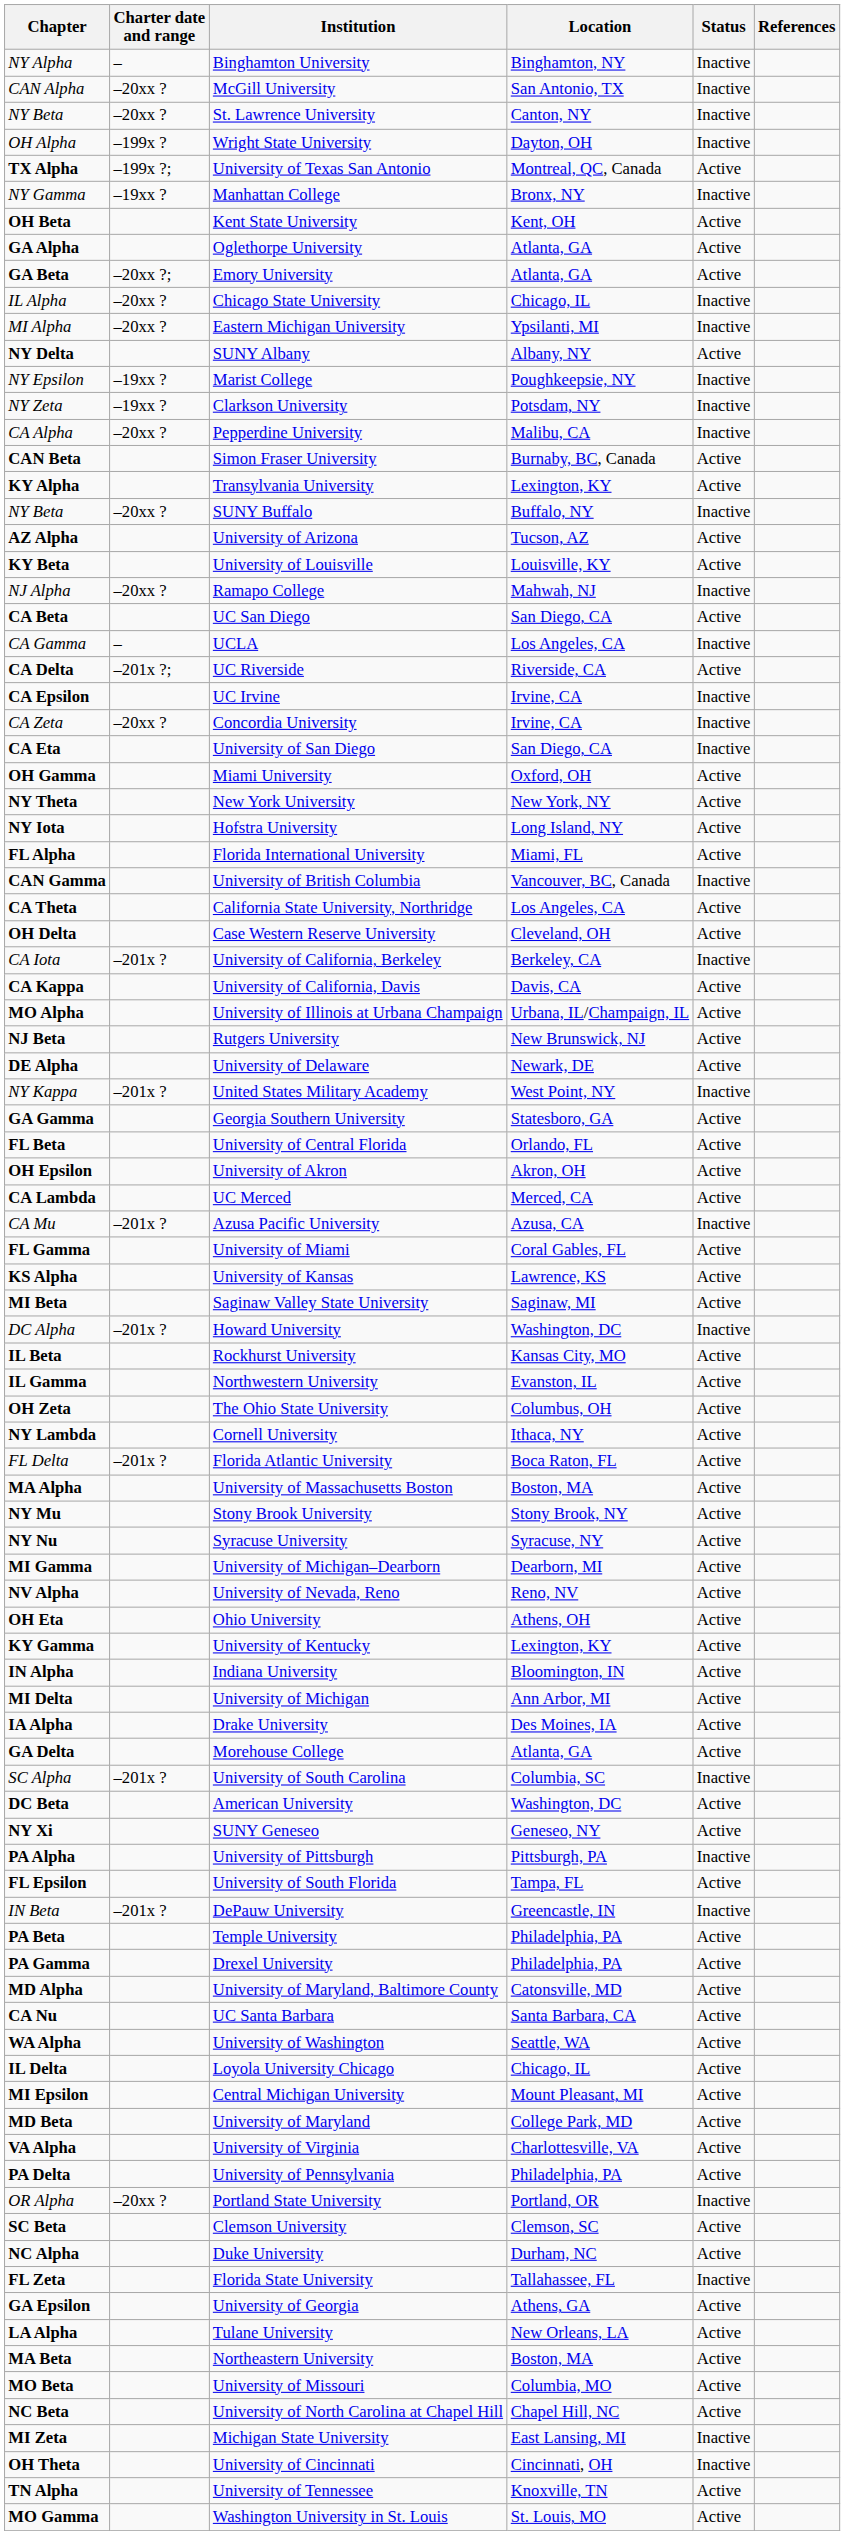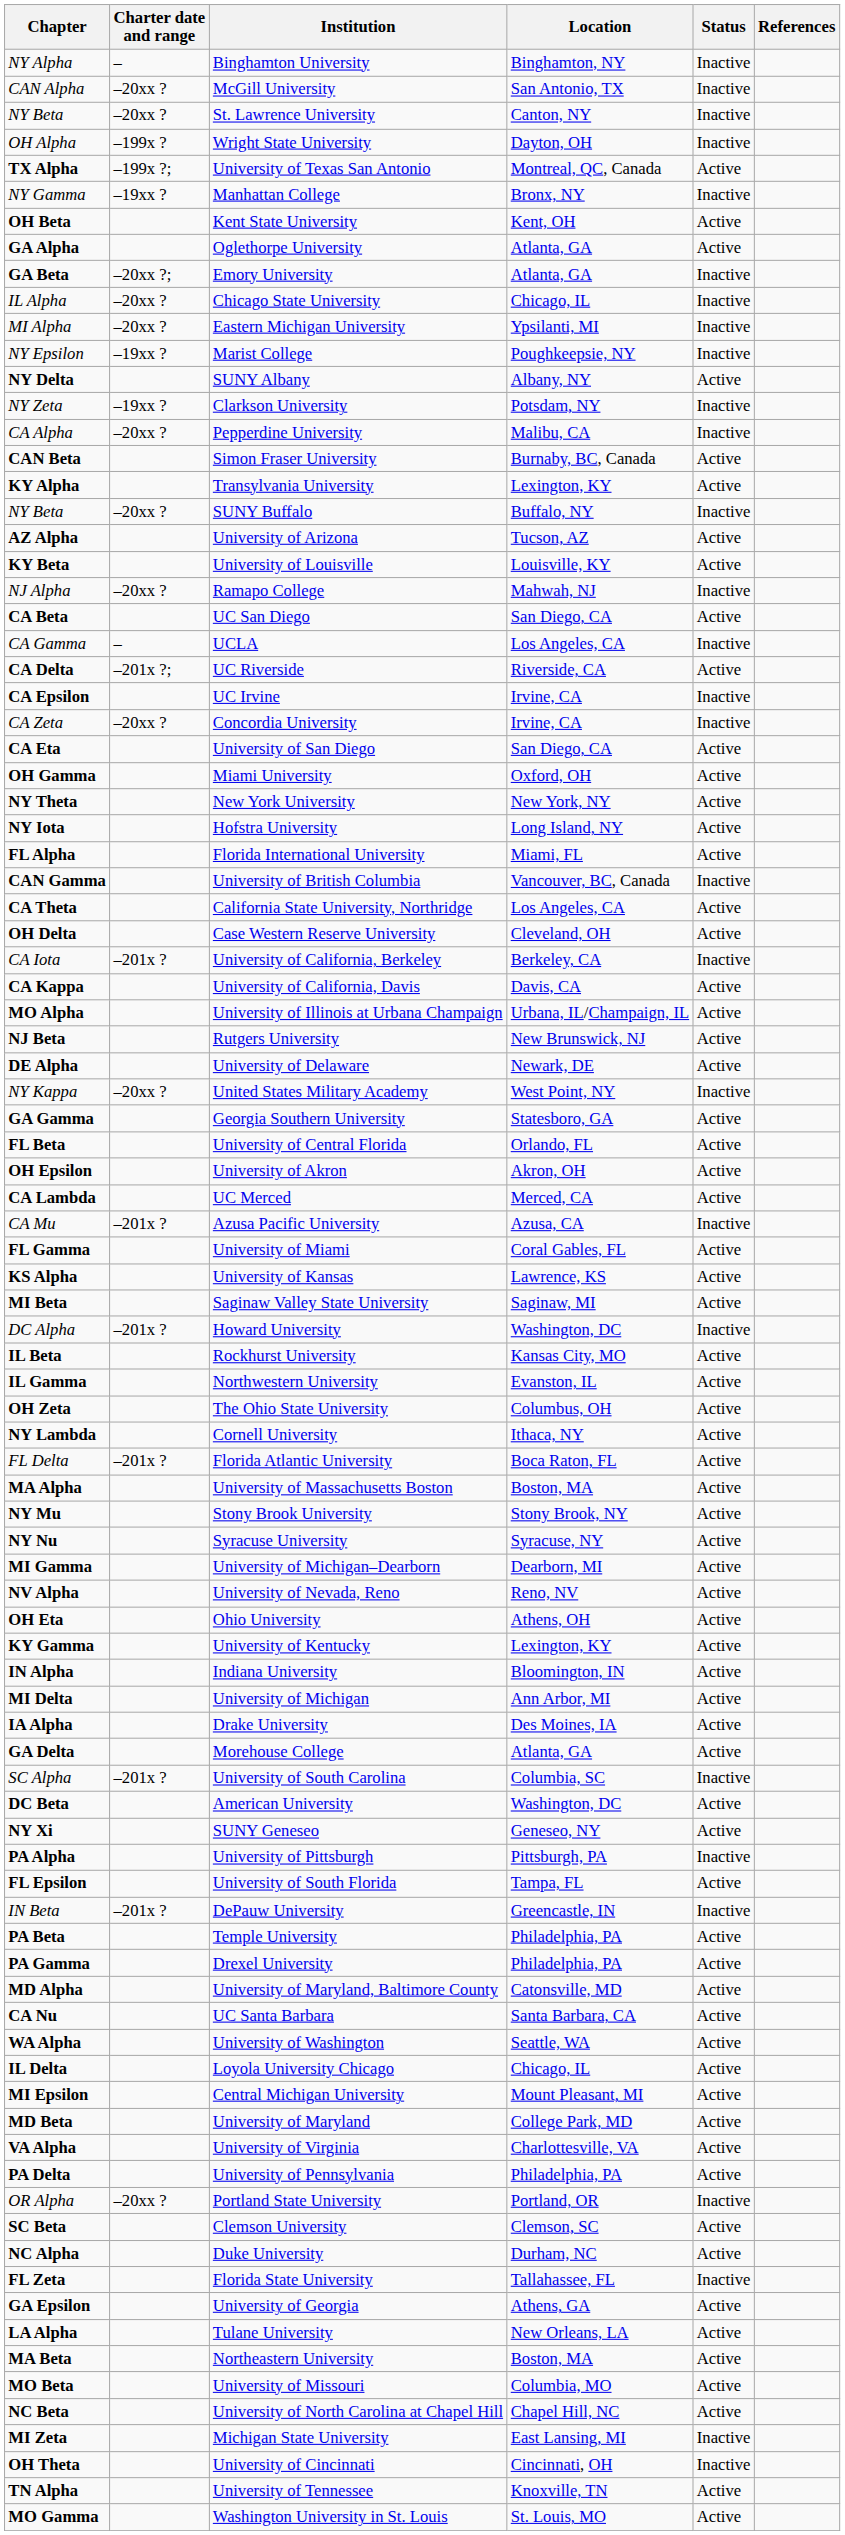Emory University | Status: Active -> Inactive
rows swapped: SUNY Albany <-> Marist College
University of San Diego | Status: Inactive -> Active
United States Military Academy | Charter date and range: –201x ? -> –20xx ?
